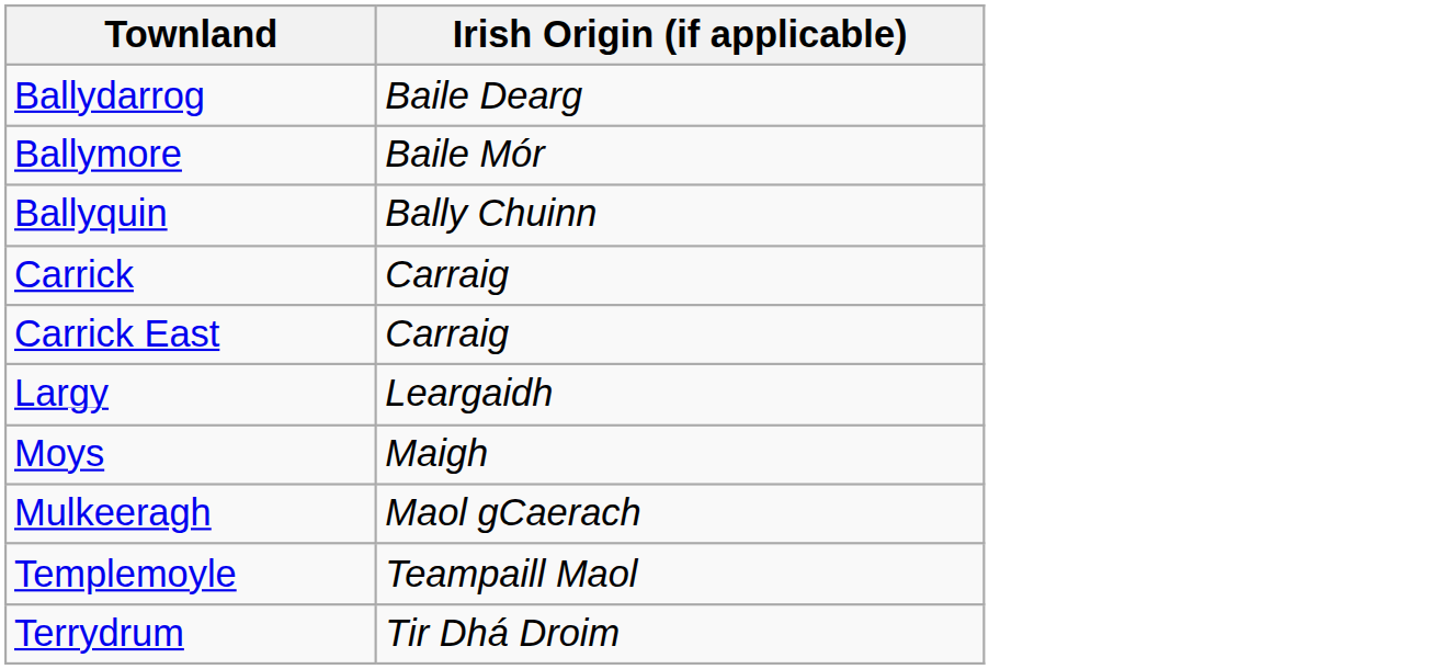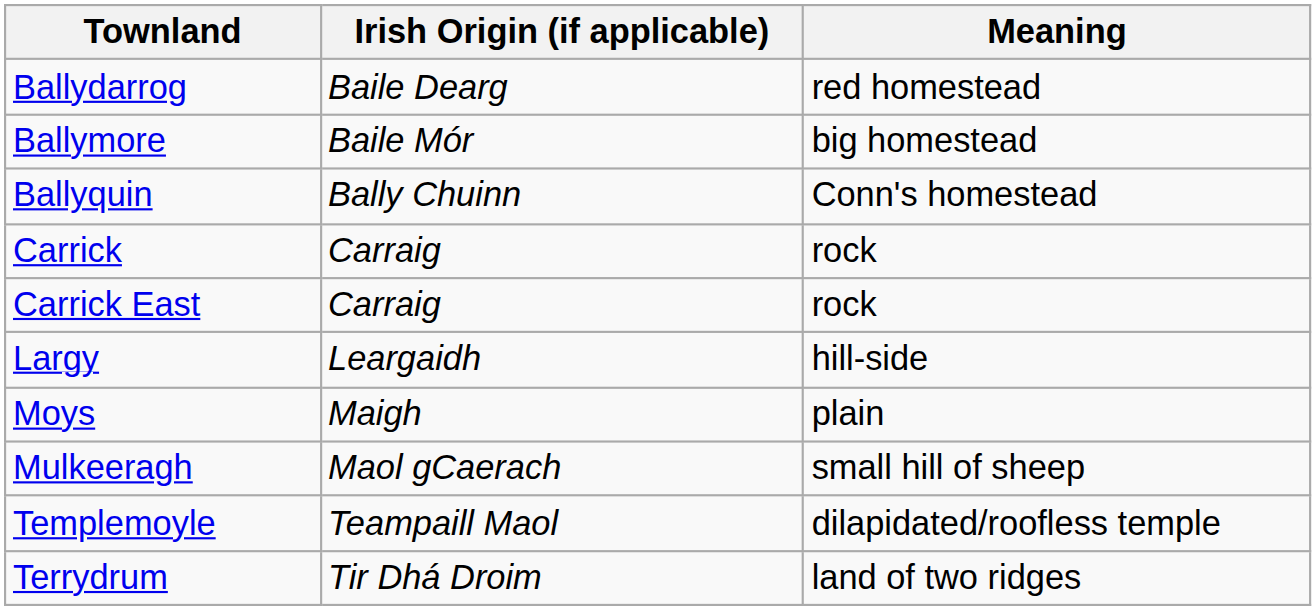+ column: Meaning | red homestead | big homestead | Conn's homestead | rock | rock | hill-side | plain | small hill of sheep | dilapidated/roofless temple | land of two ridges
